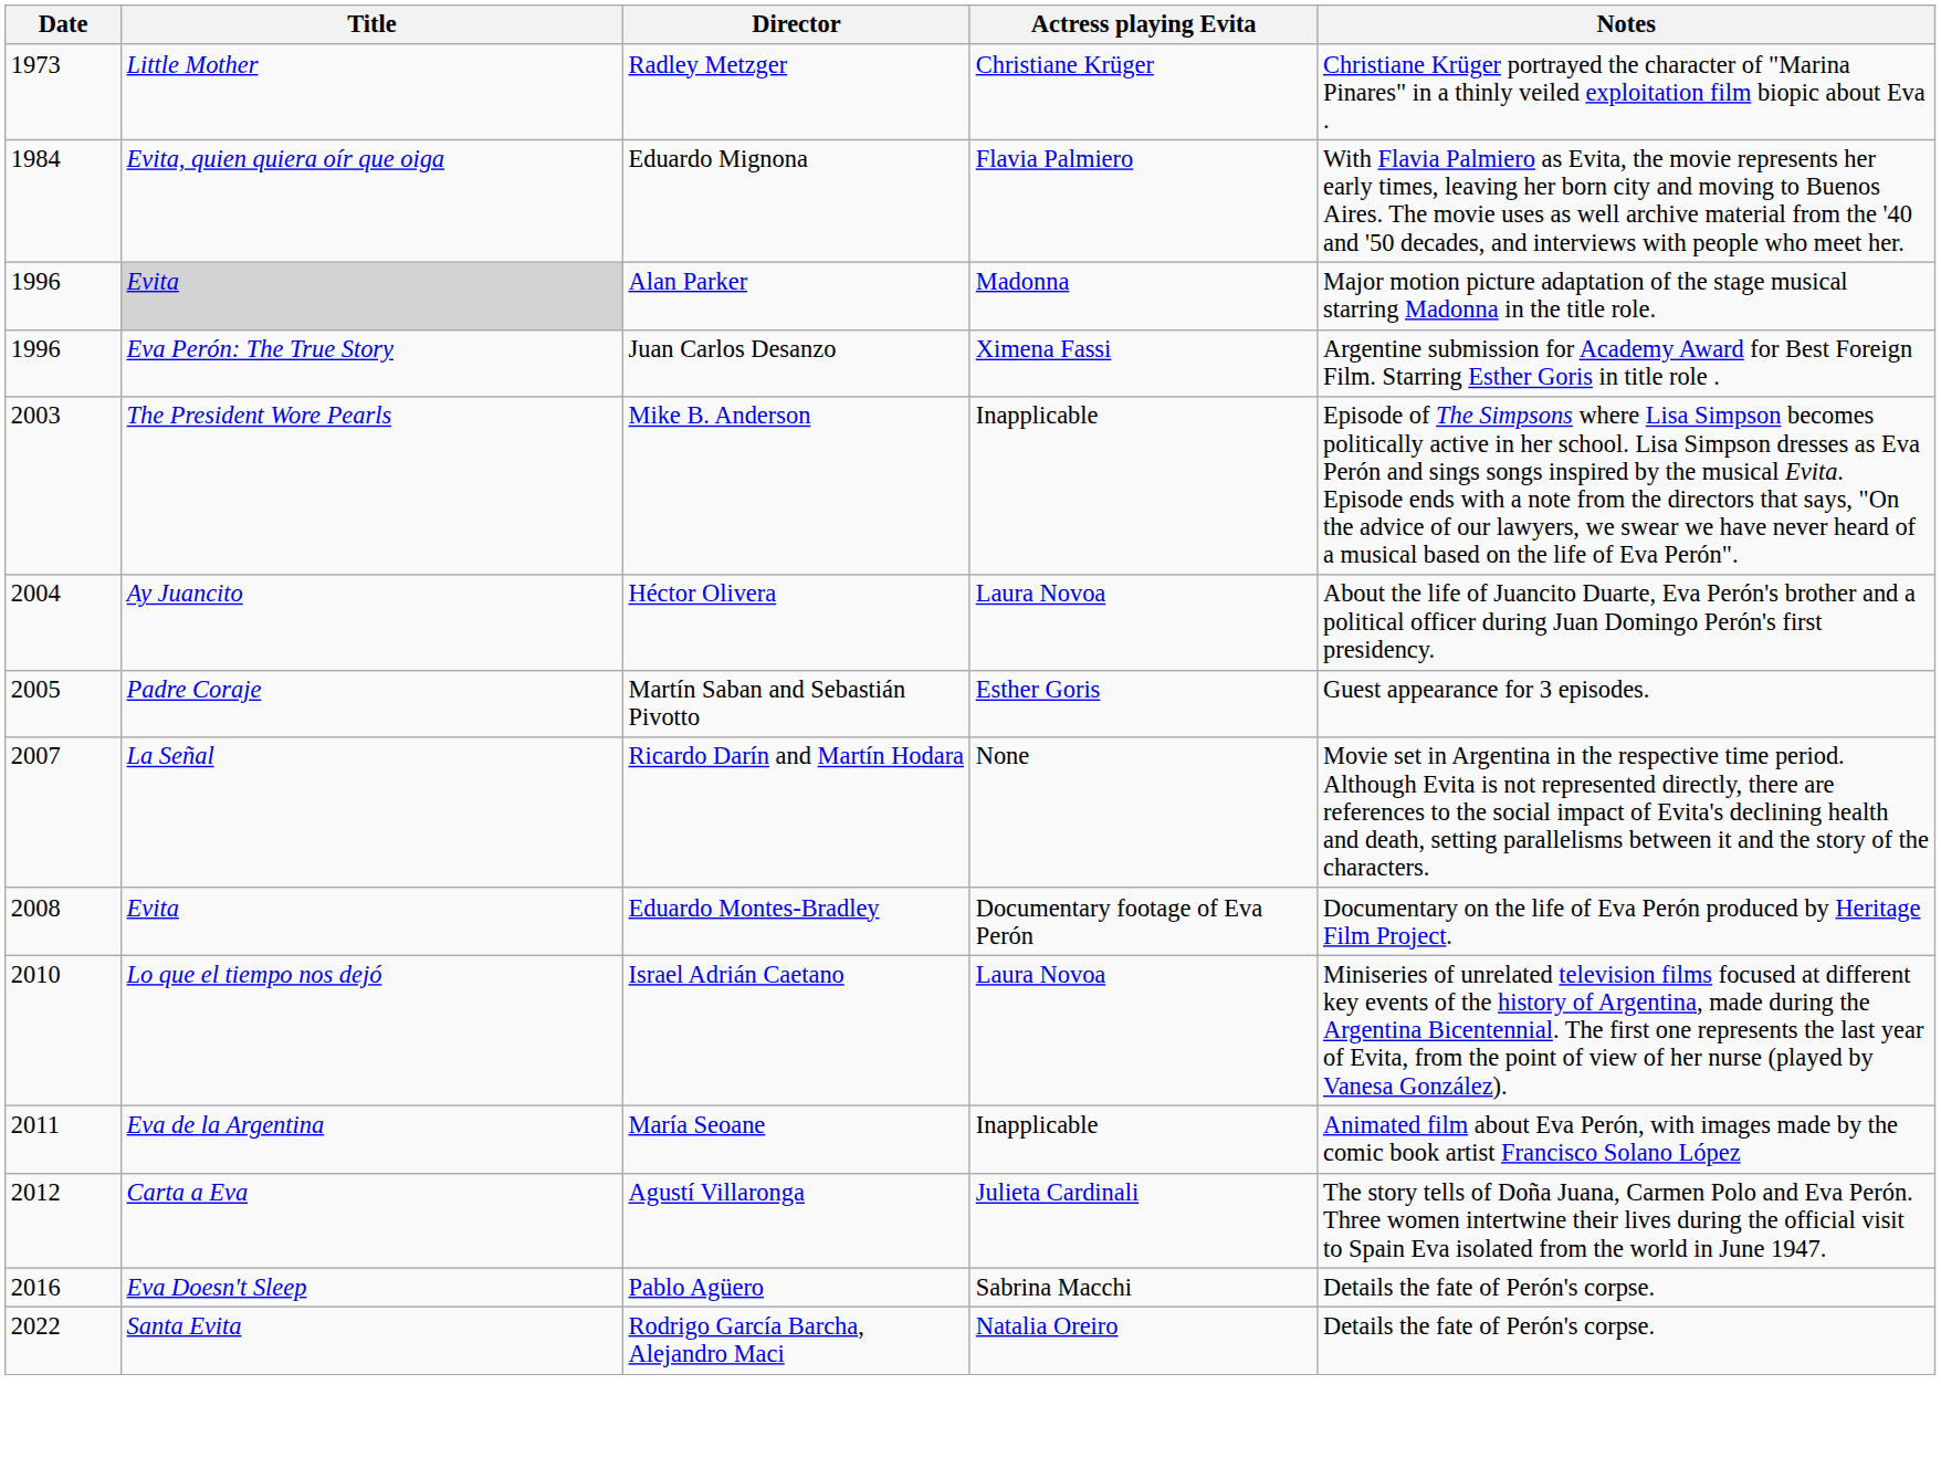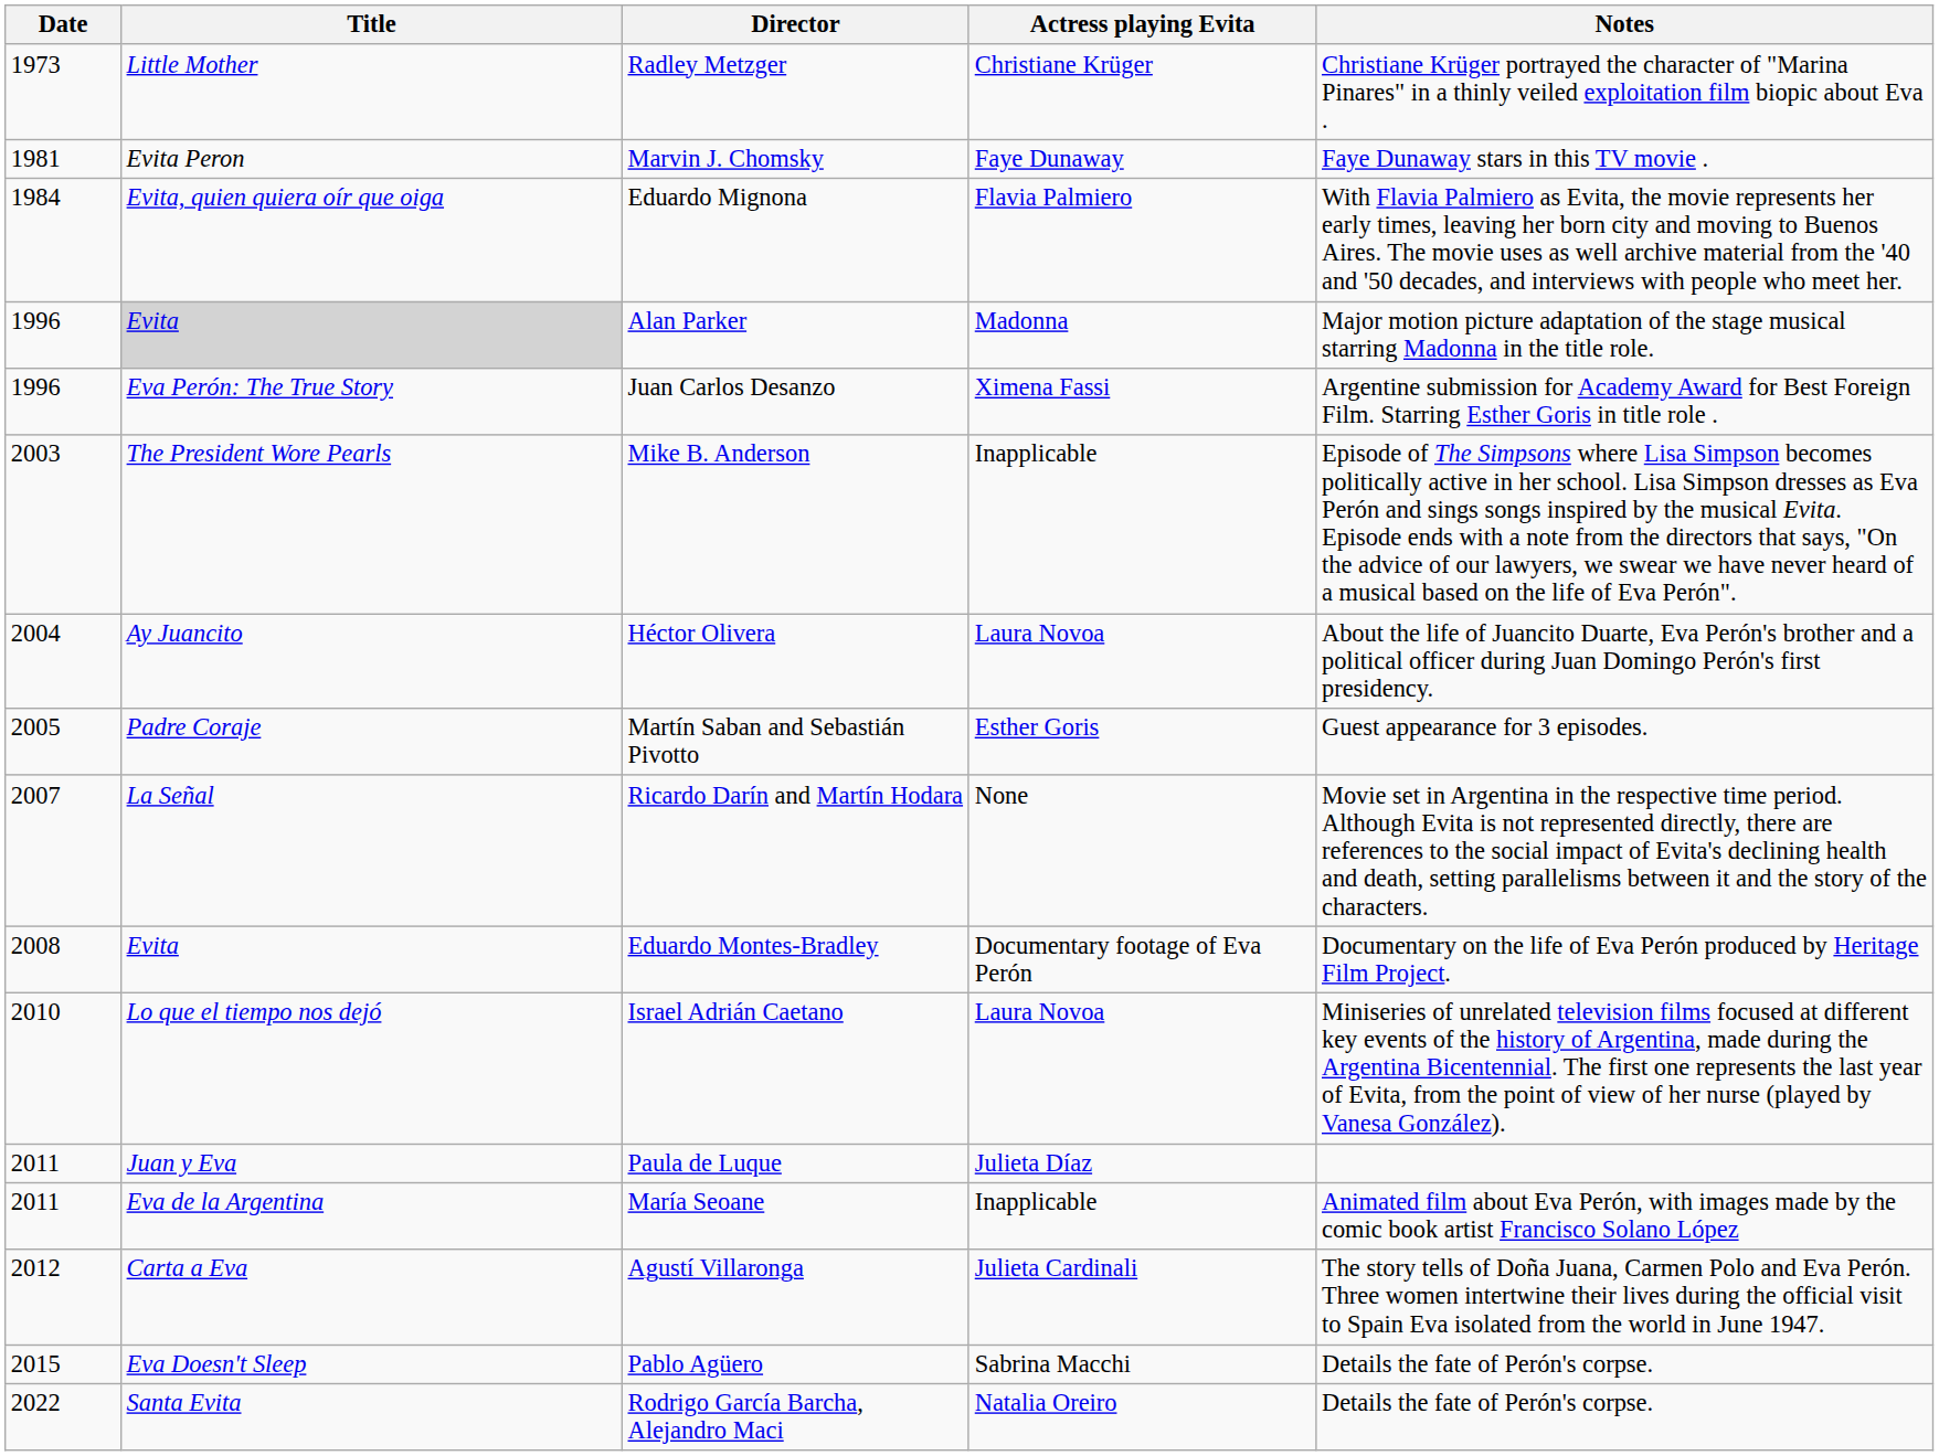+ row: 1981 | Evita Peron | Marvin J. Chomsky | Faye Dunaway | Faye Dunaway stars in this TV movie .
+ row: 2011 | Juan y Eva | Paula de Luque | Julieta Díaz
Pablo Agüero | Date: 2016 -> 2015
